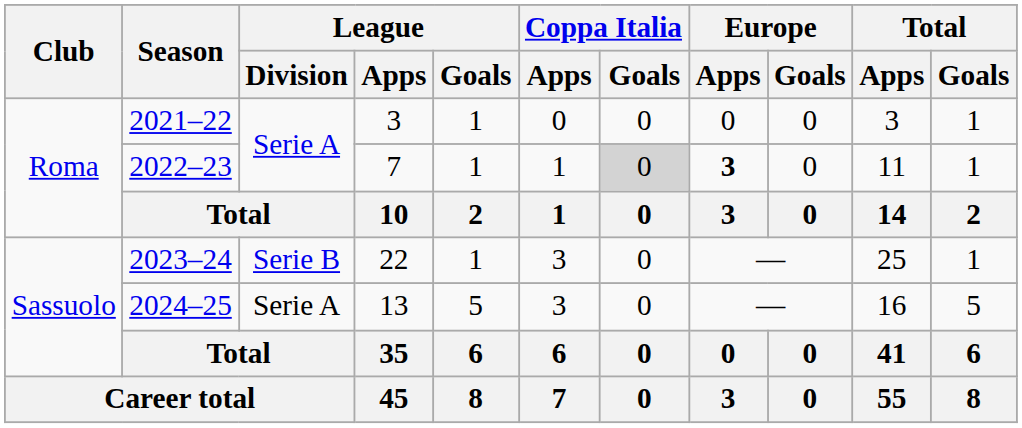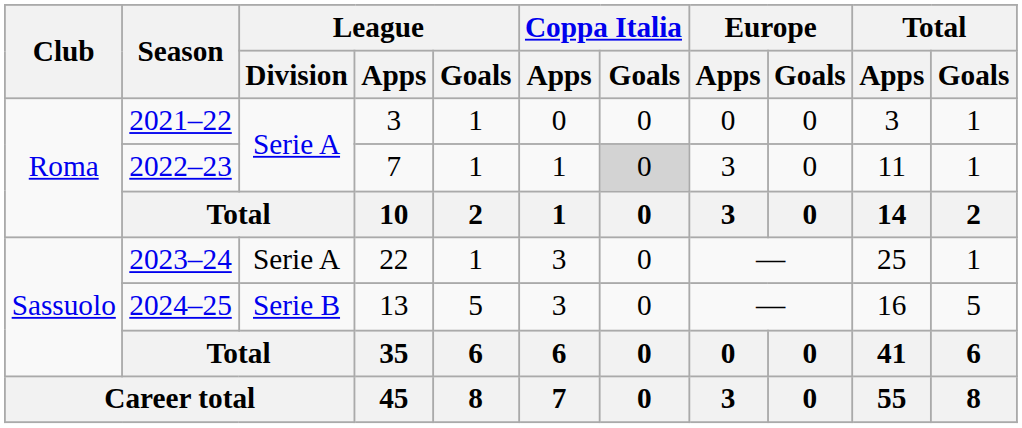2022–23 | Europe / Apps: bold -> normal
2023–24 | League / Division: Serie B -> Serie A
2024–25 | League / Division: Serie A -> Serie B
